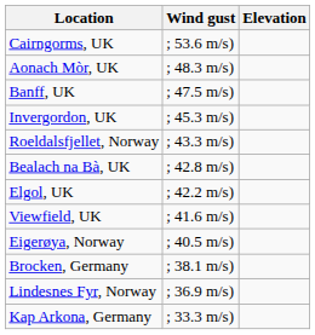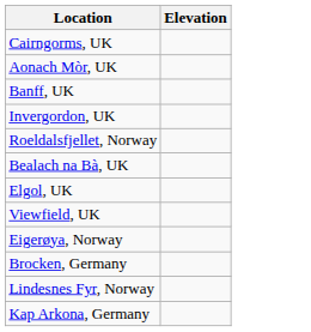- column: Wind gust | ; 53.6 m/s) | ; 48.3 m/s) | ; 47.5 m/s) | ; 45.3 m/s) | ; 43.3 m/s) | ; 42.8 m/s) | ; 42.2 m/s) | ; 41.6 m/s) | ; 40.5 m/s) | ; 38.1 m/s) | ; 36.9 m/s) | ; 33.3 m/s)
